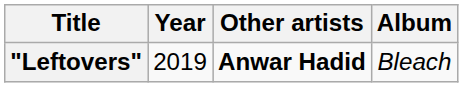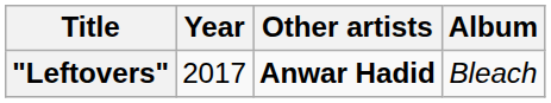"Leftovers" | Year: 2019 -> 2017
